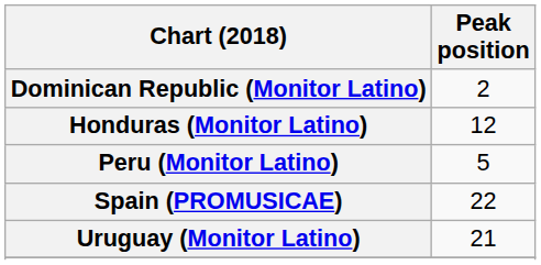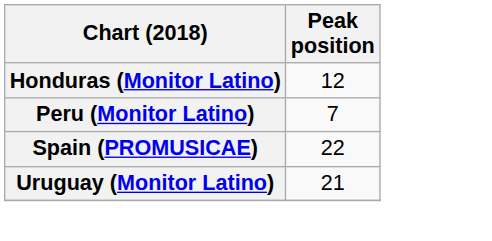- row: Dominican Republic (Monitor Latino) | 2
Peru (Monitor Latino) | Peak position: 5 -> 7
